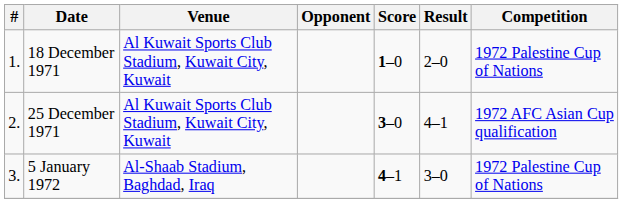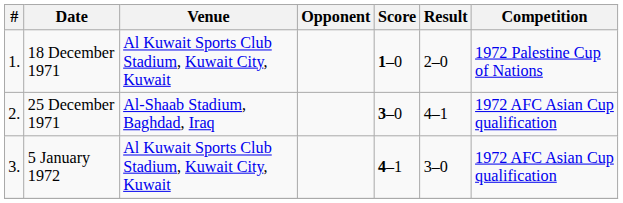25 December 1971 | Venue: Al Kuwait Sports Club Stadium, Kuwait City, Kuwait -> Al-Shaab Stadium, Baghdad, Iraq
5 January 1972 | Venue: Al-Shaab Stadium, Baghdad, Iraq -> Al Kuwait Sports Club Stadium, Kuwait City, Kuwait
5 January 1972 | Competition: 1972 Palestine Cup of Nations -> 1972 AFC Asian Cup qualification
